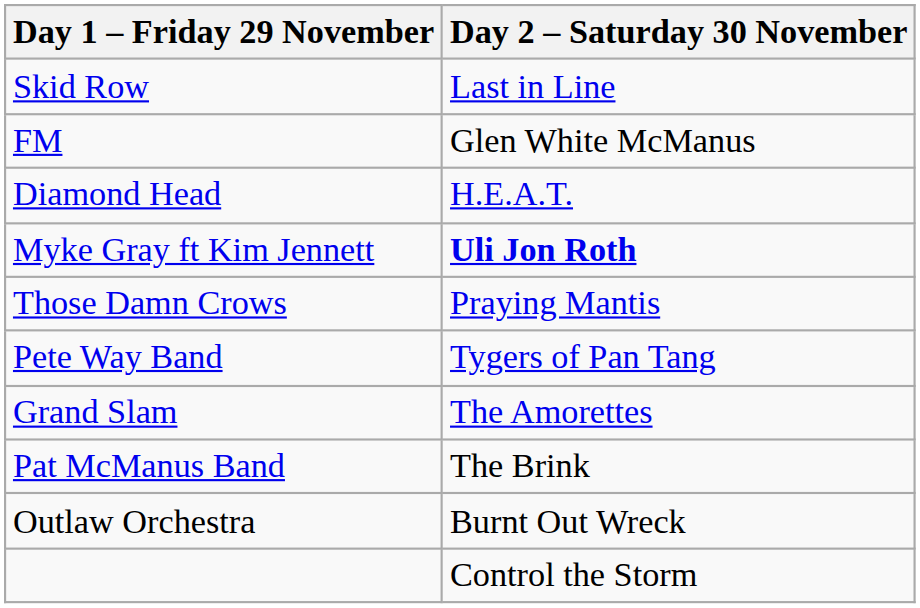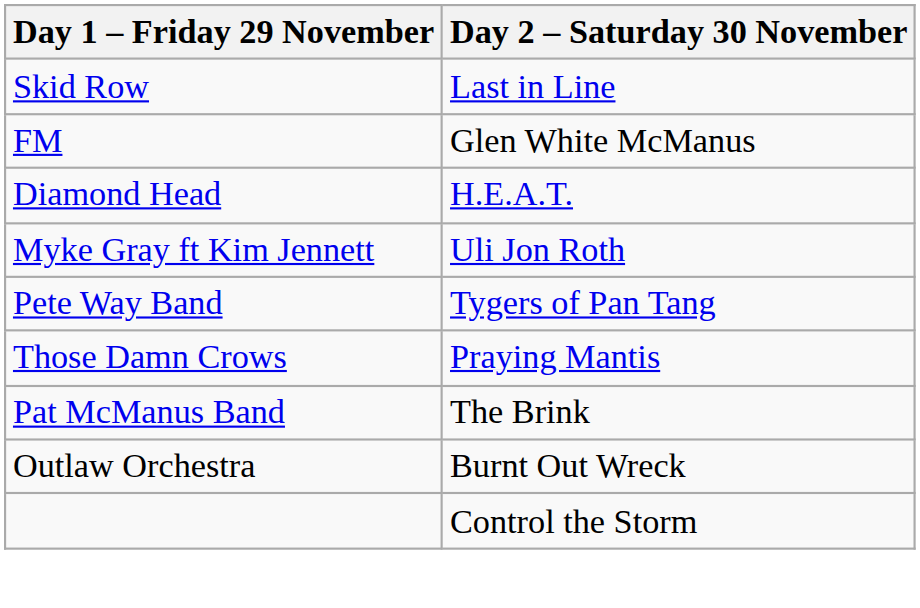Myke Gray ft Kim Jennett | Day 2 – Saturday 30 November: bold -> normal
rows swapped: Pete Way Band <-> Those Damn Crows
- row: Grand Slam | The Amorettes
